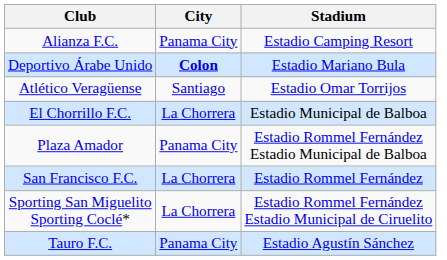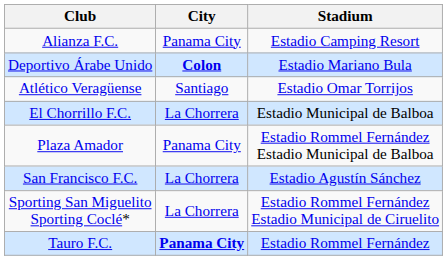San Francisco F.C. | Stadium: Estadio Rommel Fernández -> Estadio Agustín Sánchez
Tauro F.C. | City: normal -> bold
Tauro F.C. | Stadium: Estadio Agustín Sánchez -> Estadio Rommel Fernández
